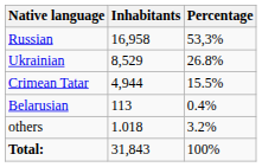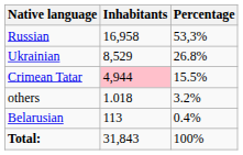Crimean Tatar | Inhabitants: no background -> pink background
rows swapped: Belarusian <-> others
